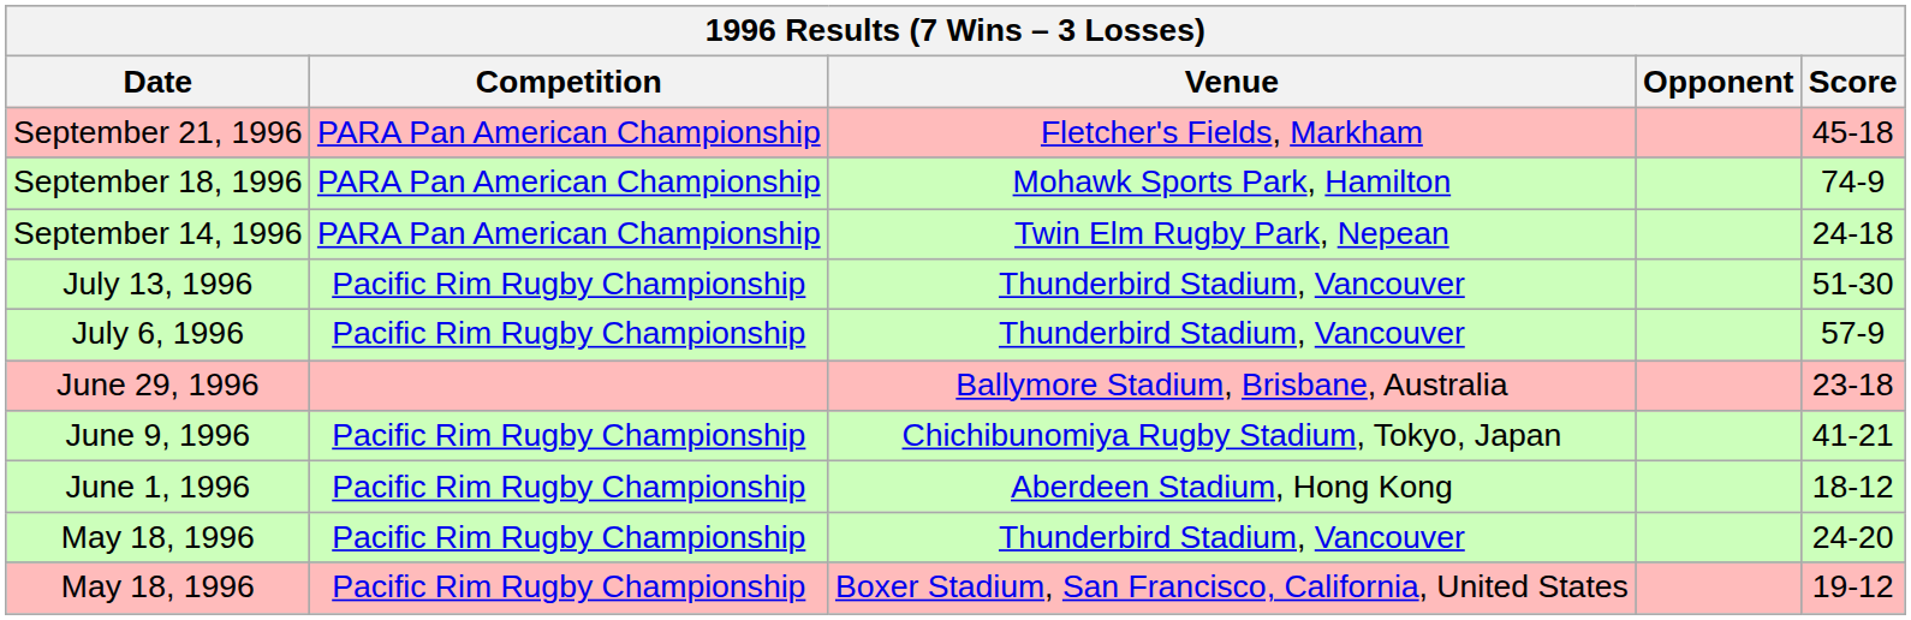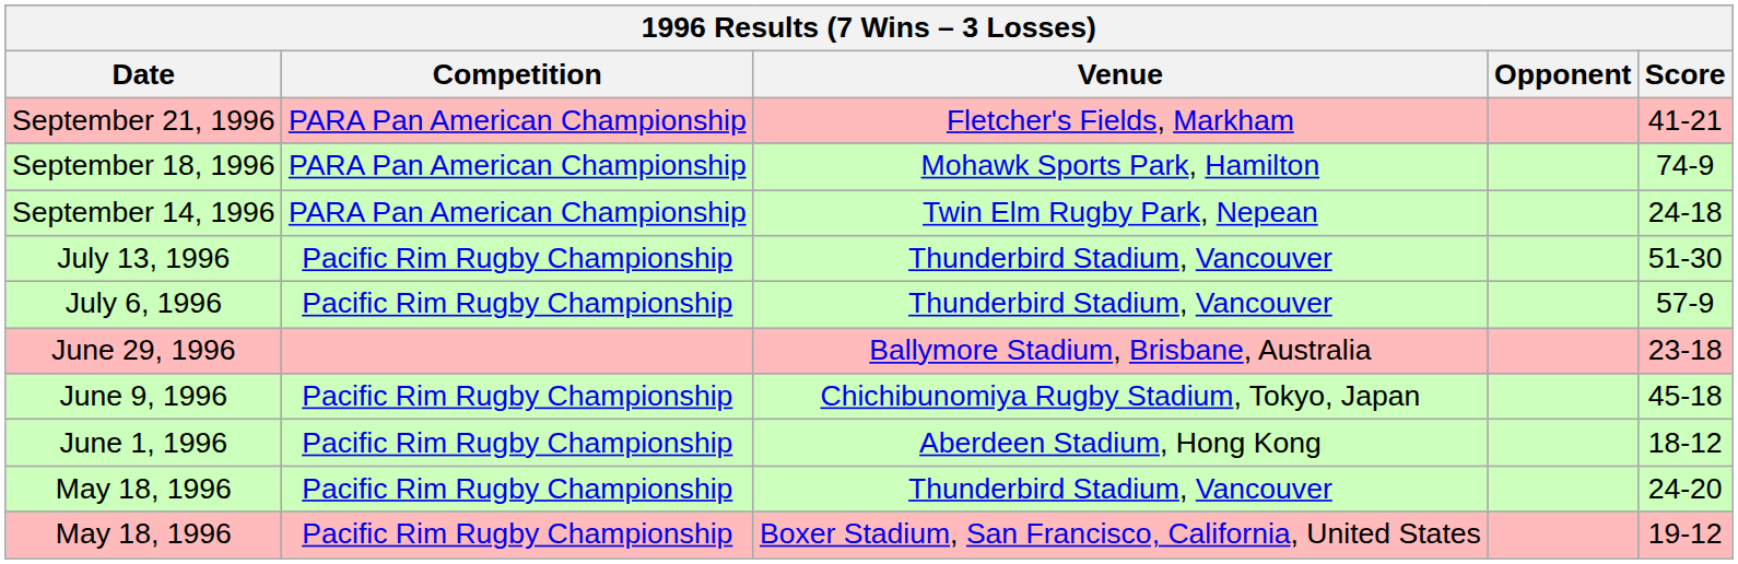September 21, 1996 | Score: 45-18 -> 41-21
June 9, 1996 | Score: 41-21 -> 45-18
